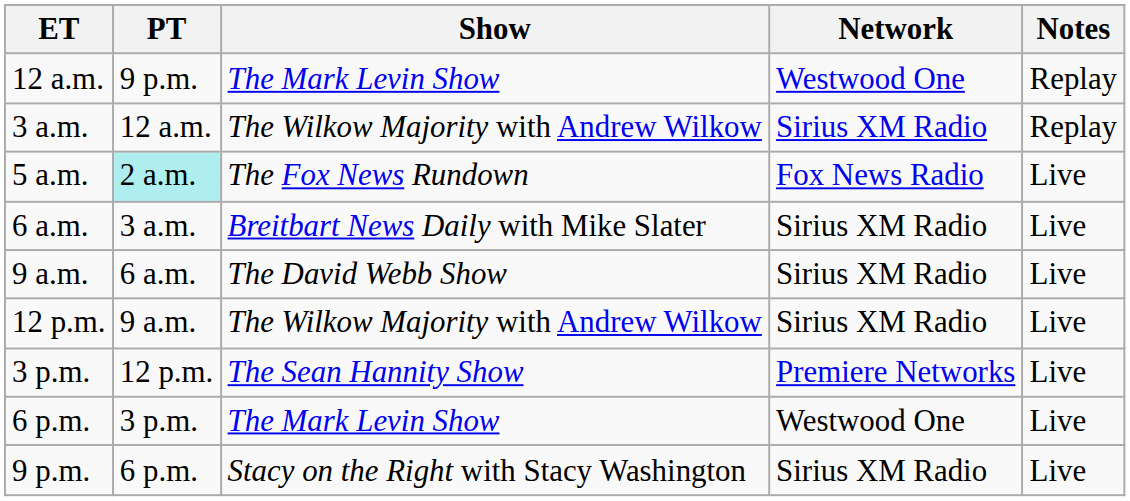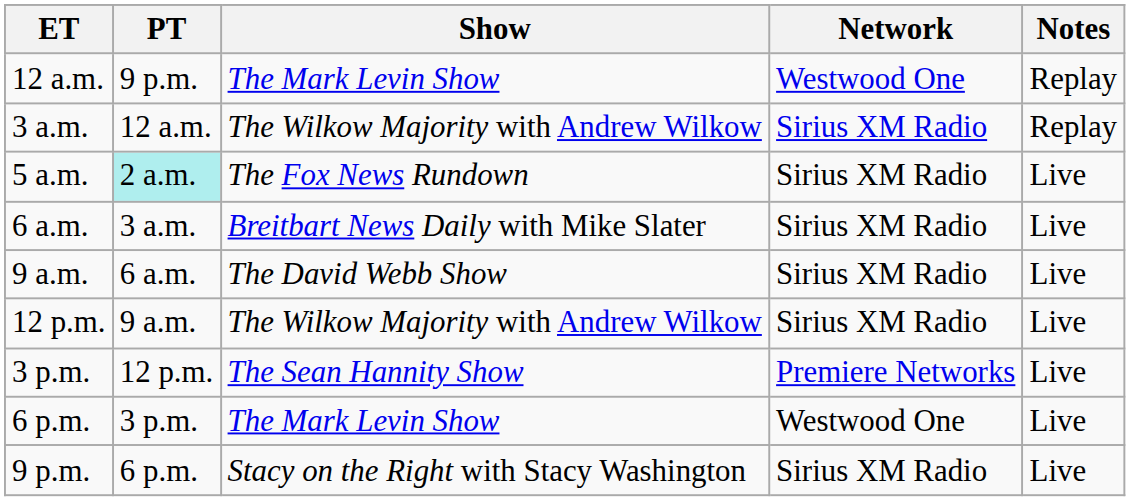5 a.m. | Network: Fox News Radio -> Sirius XM Radio
